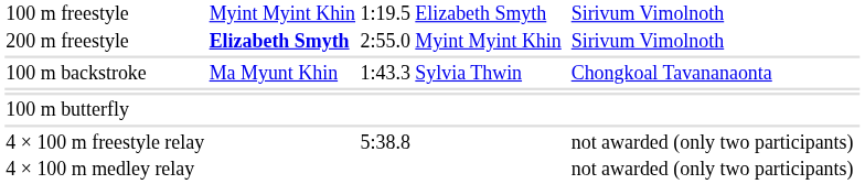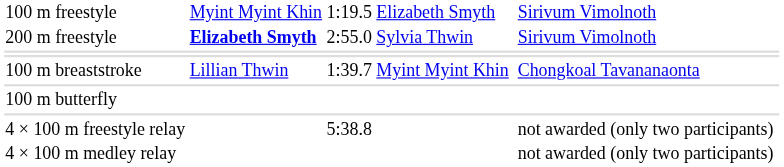200 m freestyle | column 4: Myint Myint Khin -> Sylvia Thwin
- row: 100 m backstroke | Ma Myunt Khin | 1:43.3 | Sylvia Thwin | Chongkoal Tavananaonta
+ row: 100 m breaststroke | Lillian Thwin | 1:39.7 | Myint Myint Khin | Chongkoal Tavananaonta
